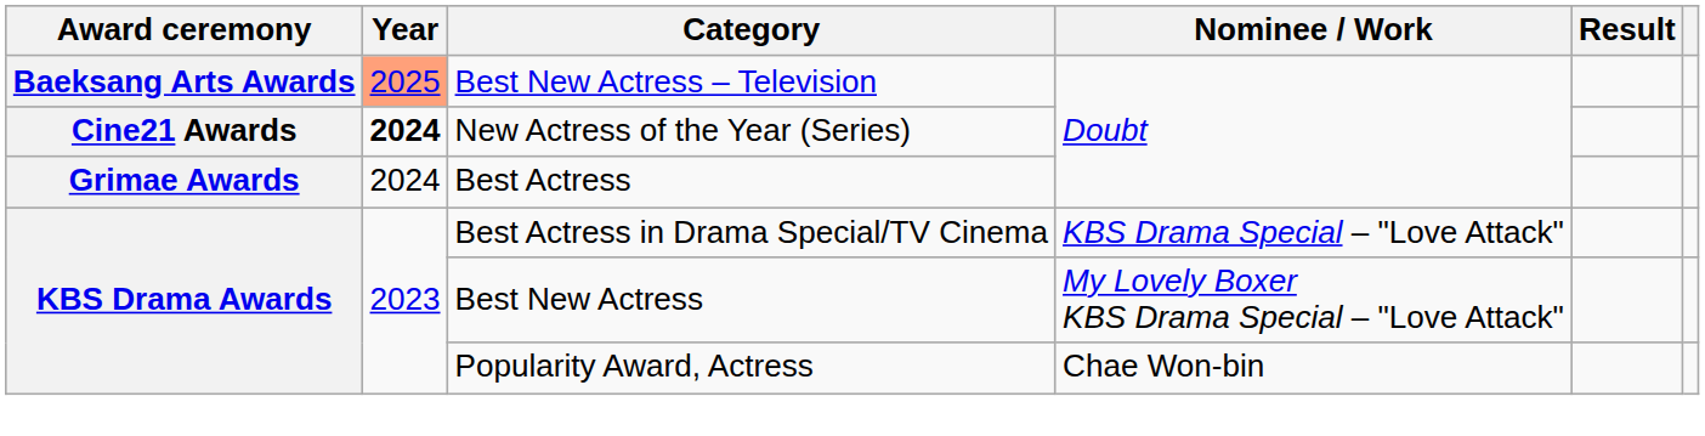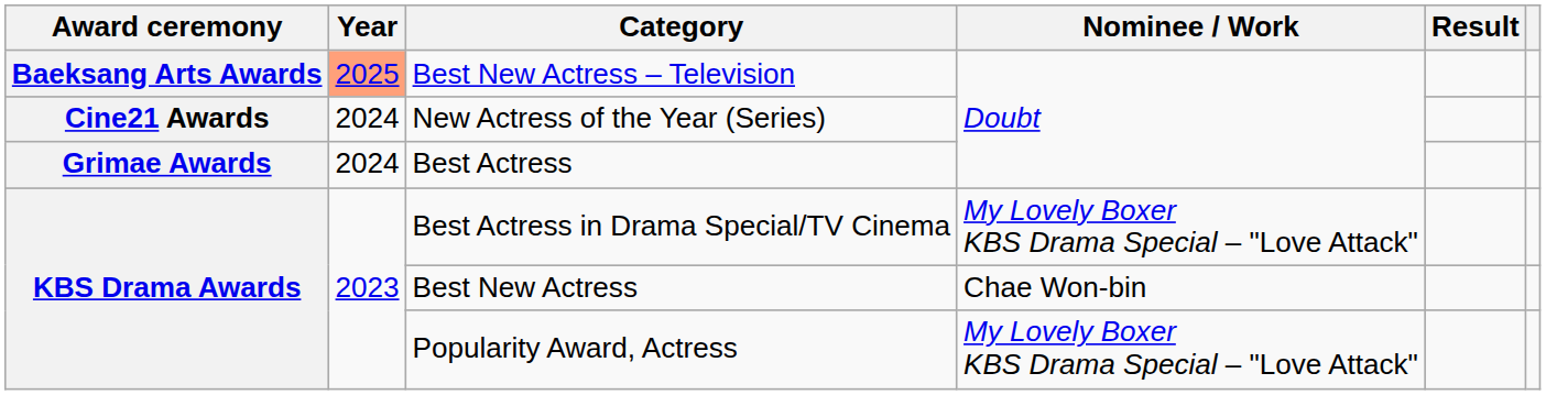New Actress of the Year (Series) | Year: bold -> normal
Best Actress in Drama Special/TV Cinema | Nominee / Work: KBS Drama Special – "Love Attack" -> My Lovely Boxer KBS Drama Special – "Love Attack"
Best New Actress | Nominee / Work: My Lovely Boxer KBS Drama Special – "Love Attack" -> Chae Won-bin
Popularity Award, Actress | Nominee / Work: Chae Won-bin -> My Lovely Boxer KBS Drama Special – "Love Attack"
